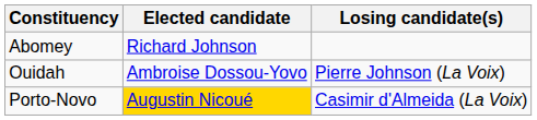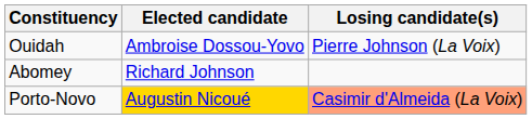rows swapped: Abomey <-> Ouidah
Porto-Novo | Losing candidate(s): no background -> lightsalmon background
